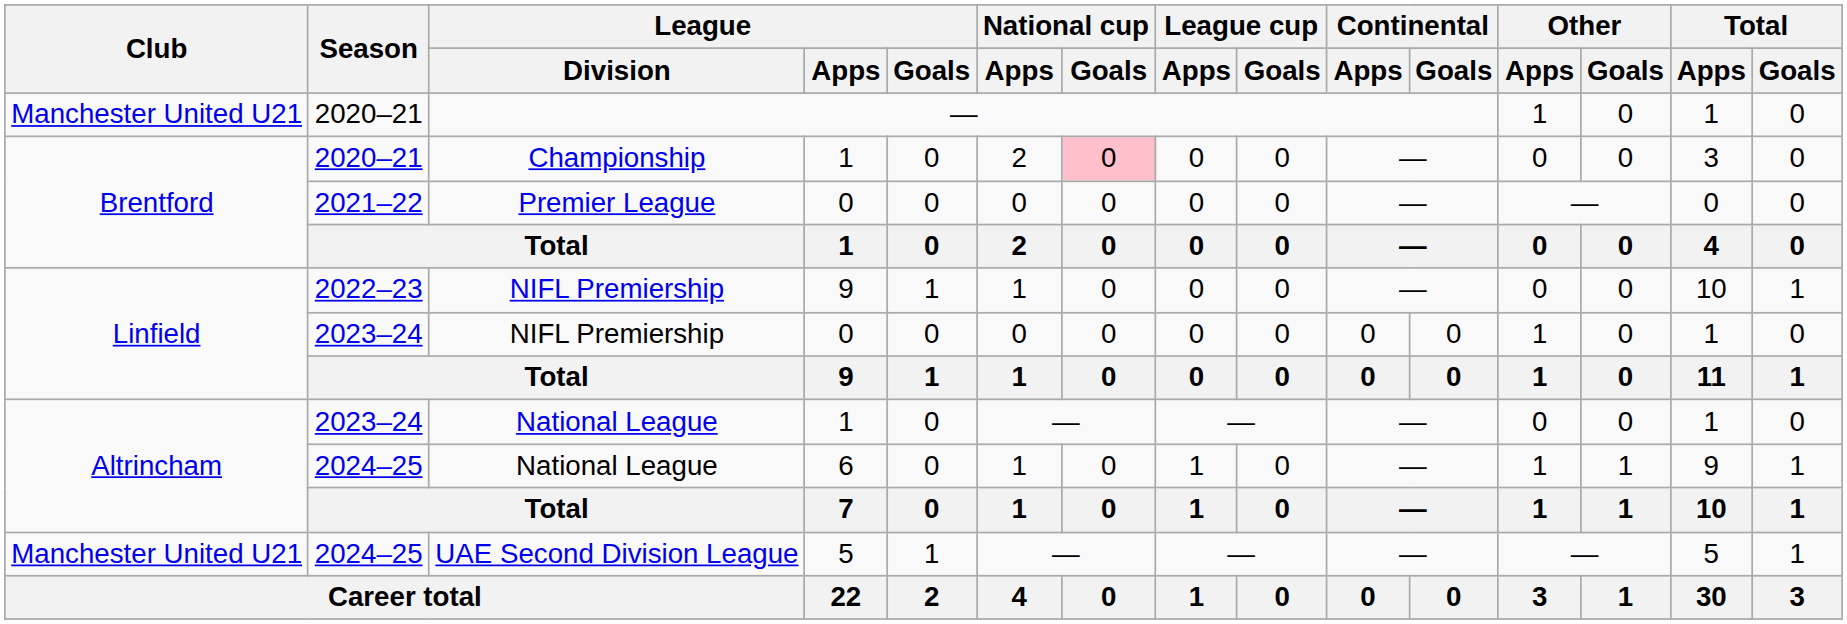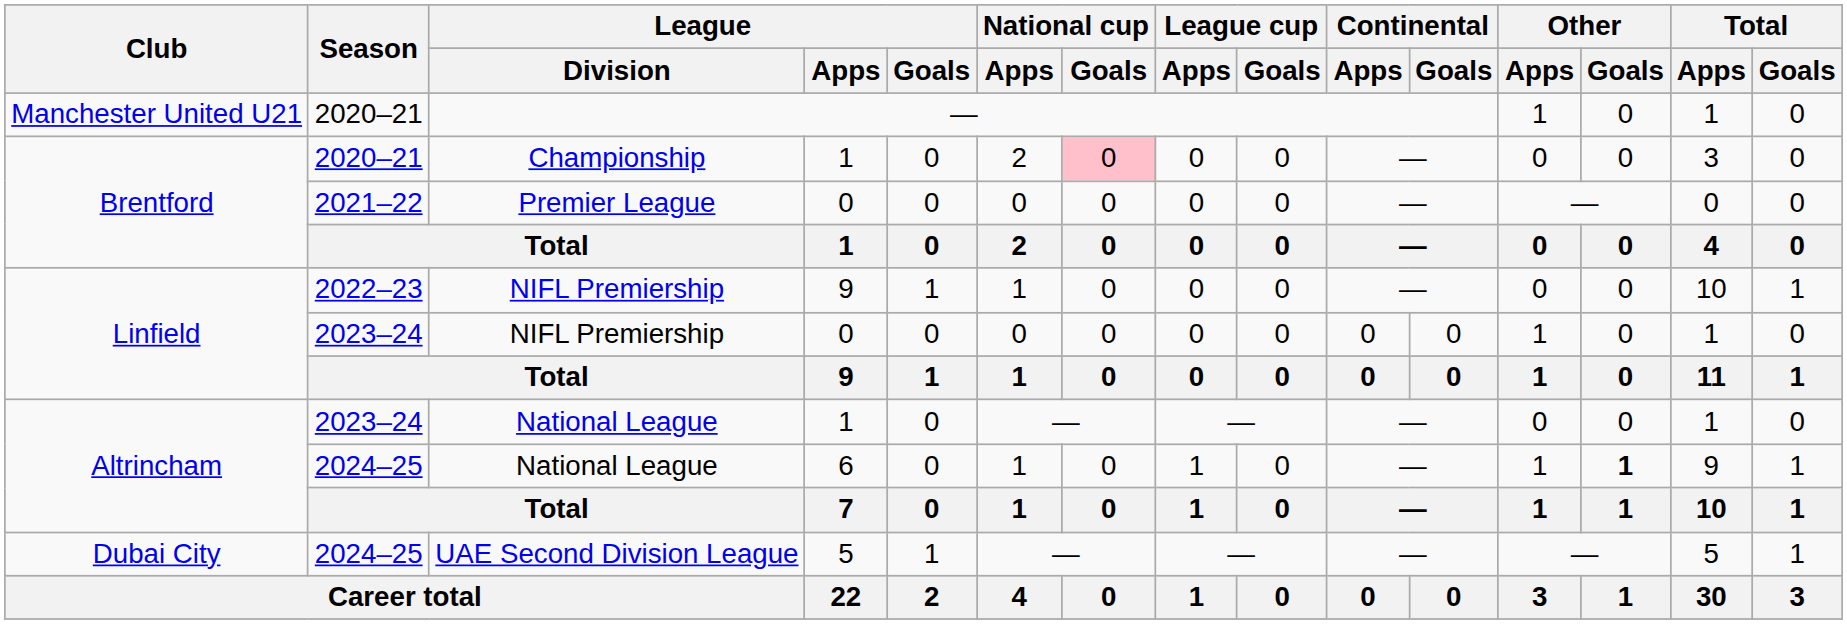National League / 6 | Other / Goals: normal -> bold
UAE Second Division League | Club: Manchester United U21 -> Dubai City
